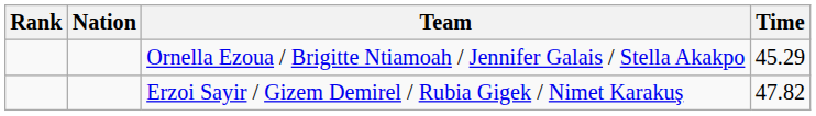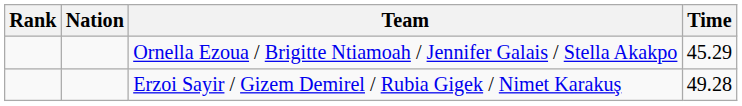Erzoi Sayir / Gizem Demirel / Rubia Gigek / Nimet Karakuş | Time: 47.82 -> 49.28
